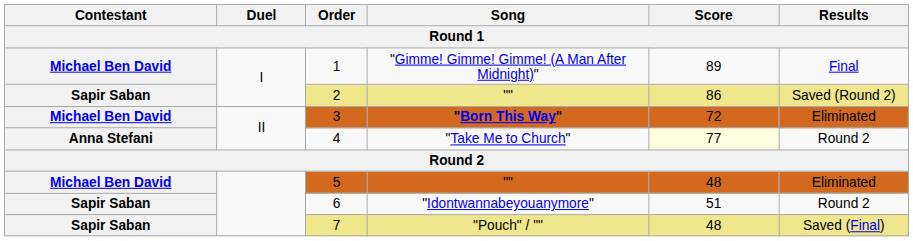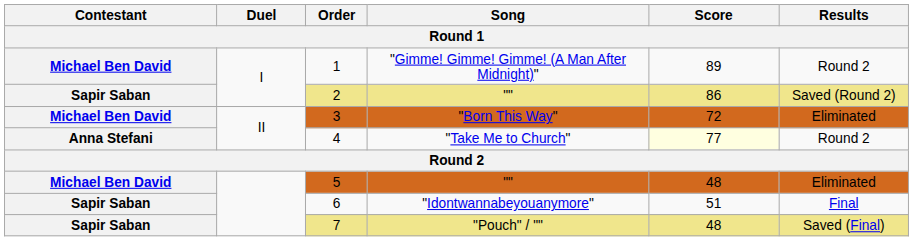1 | Results: Final -> Round 2
3 | Song: bold -> normal
6 | Results: Round 2 -> Final
